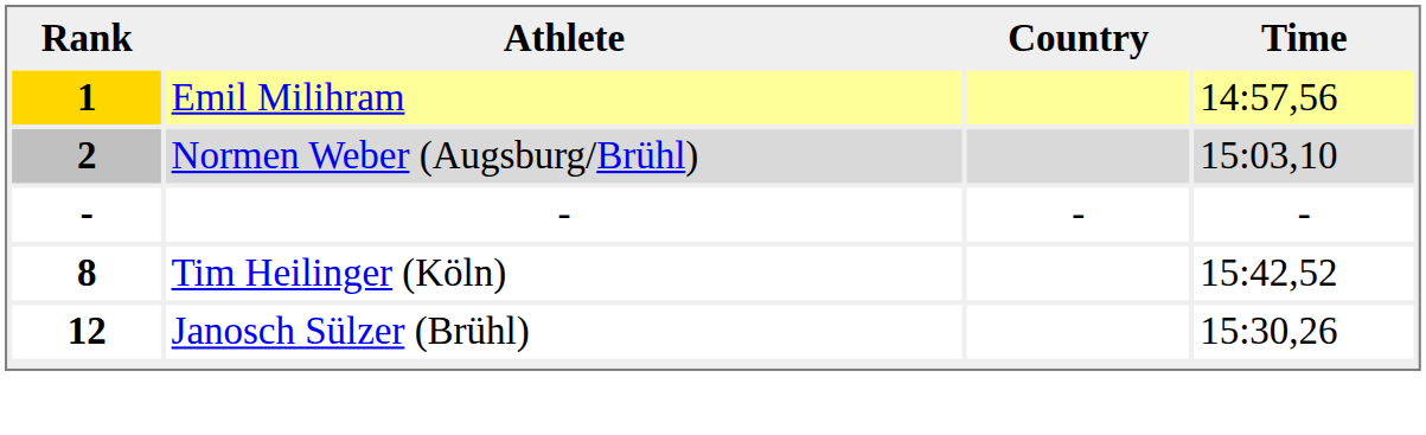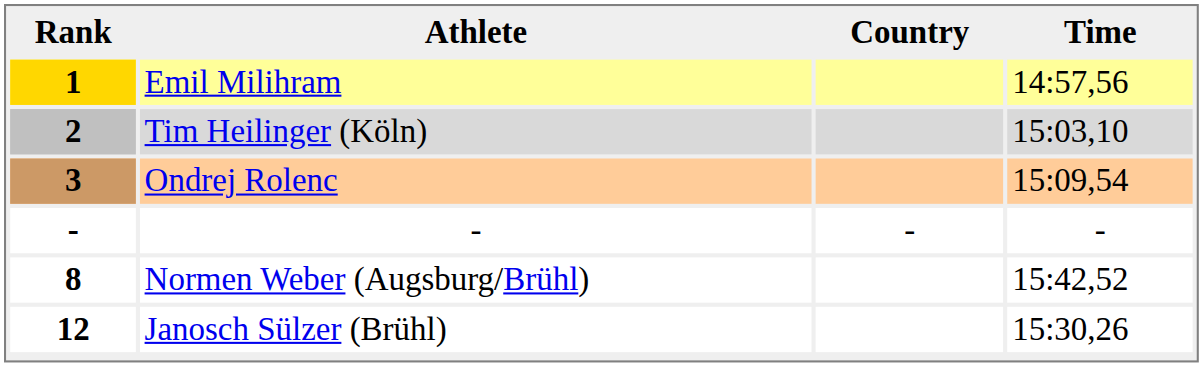2 | Athlete: Normen Weber (Augsburg/Brühl) -> Tim Heilinger (Köln)
+ row: 3 | Ondrej Rolenc | 15:09,54
8 | Athlete: Tim Heilinger (Köln) -> Normen Weber (Augsburg/Brühl)
